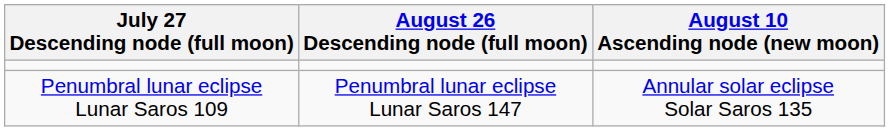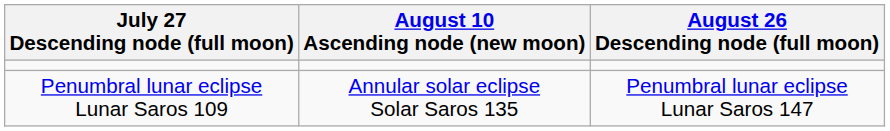columns swapped: August 10 Ascending node (new moon) <-> August 26 Descending node (full moon)
